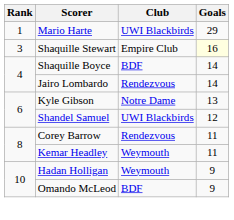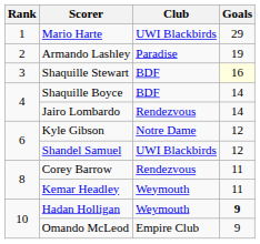+ row: 2 | Armando Lashley | Paradise | 19
Shaquille Stewart | Club: Empire Club -> BDF
Kyle Gibson | Goals: 13 -> 12
Hadan Holligan | Goals: normal -> bold
Omando McLeod | Club: BDF -> Empire Club
